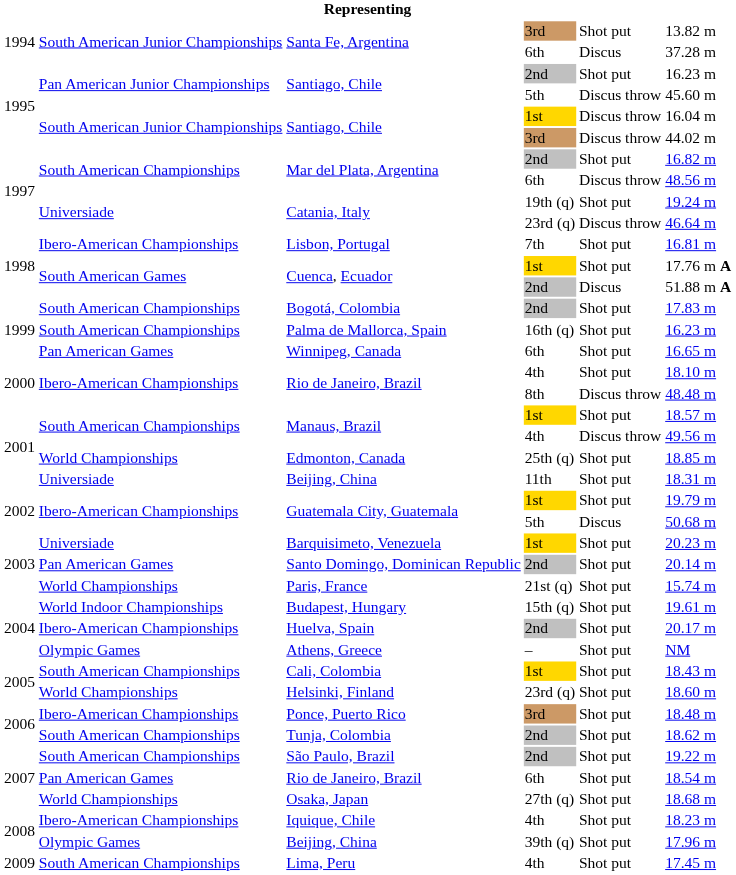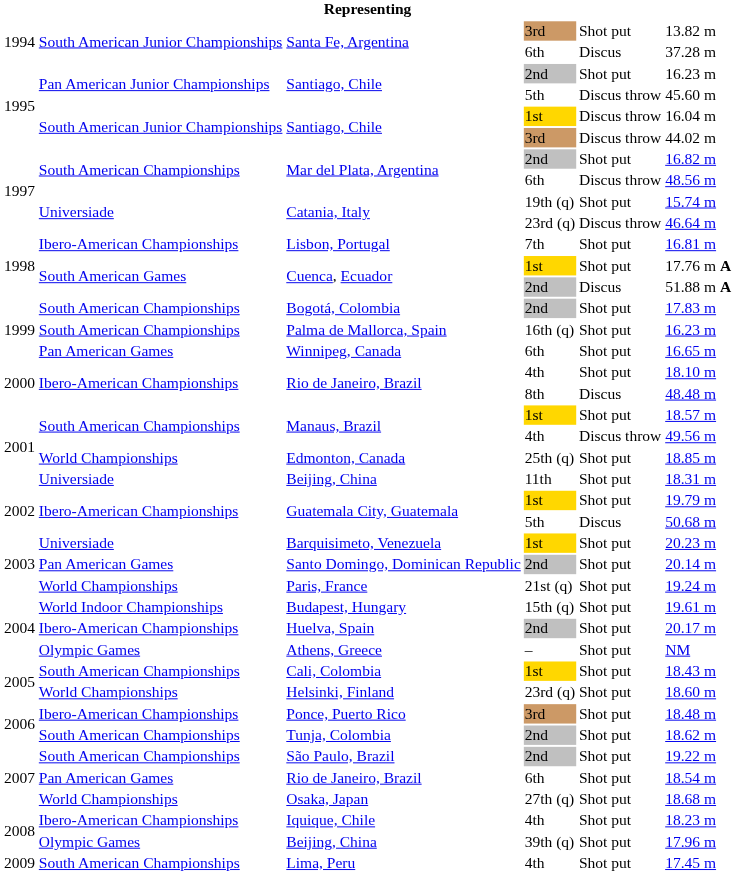Catania, Italy / 19th (q) | column 6: 19.24 m -> 15.74 m
Rio de Janeiro, Brazil / 8th | column 5: Discus throw -> Discus
Paris, France | column 6: 15.74 m -> 19.24 m
